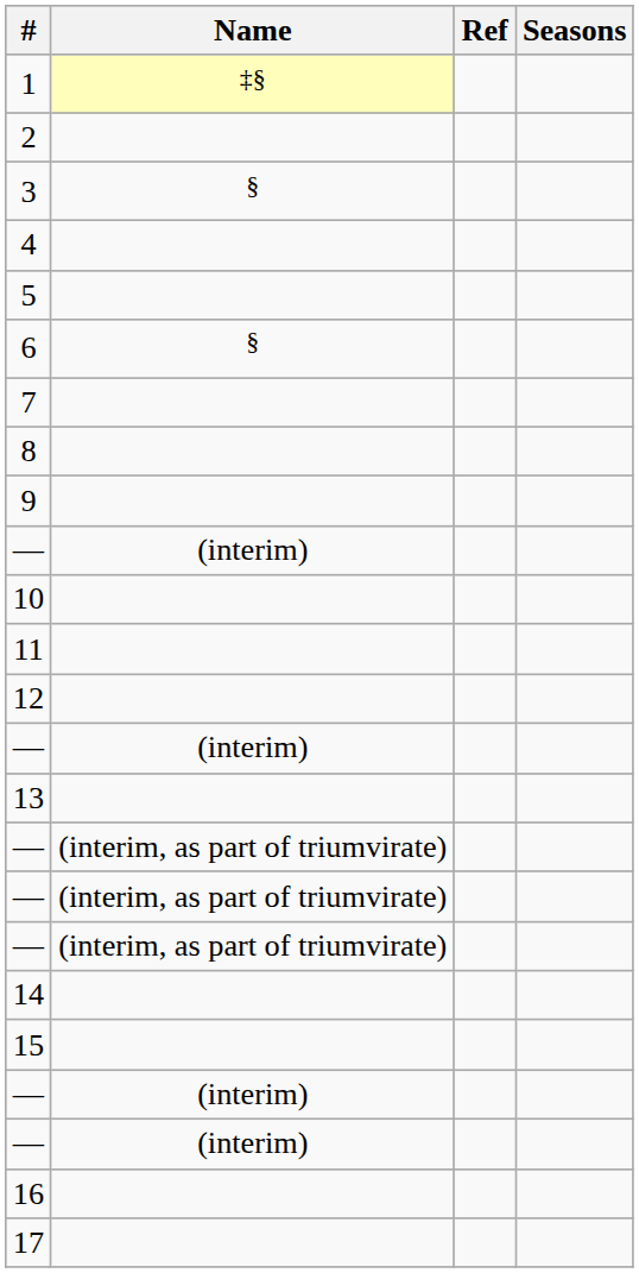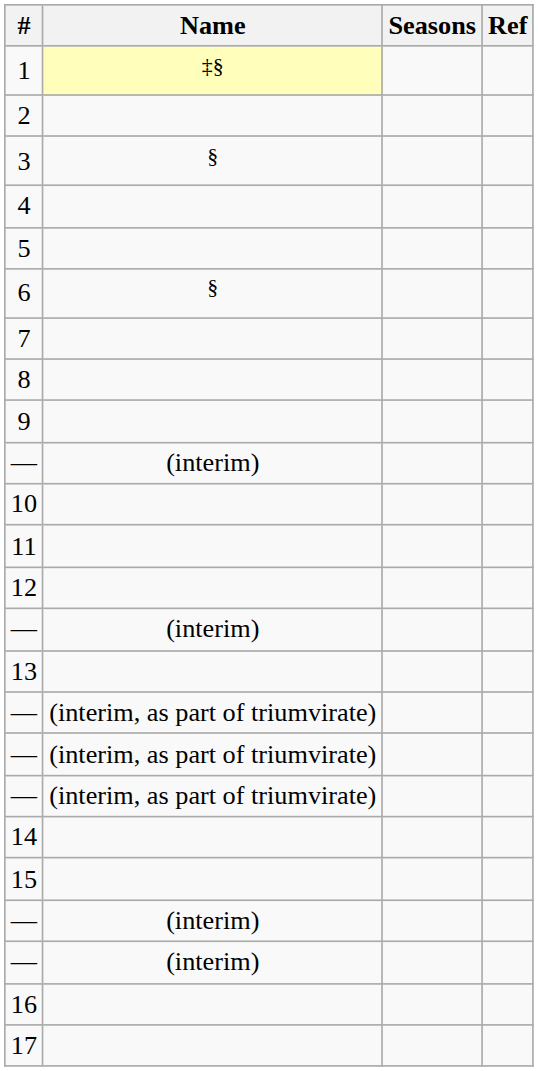columns swapped: Seasons <-> Ref
